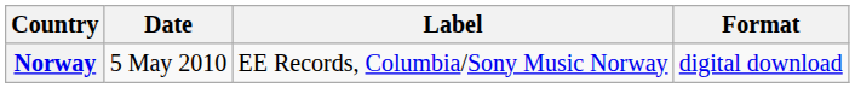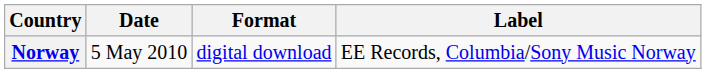columns swapped: Format <-> Label
